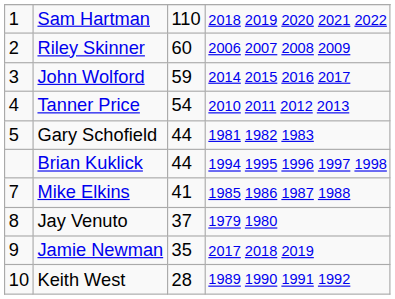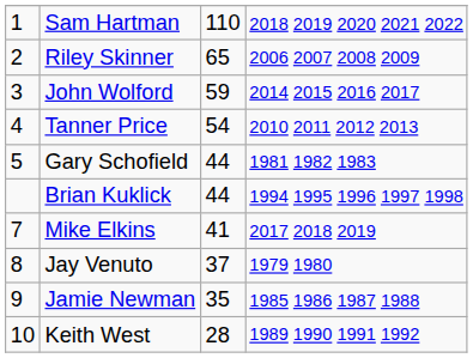Riley Skinner | column 3: 60 -> 65
Mike Elkins | column 4: 1985 1986 1987 1988 -> 2017 2018 2019
Jamie Newman | column 4: 2017 2018 2019 -> 1985 1986 1987 1988
